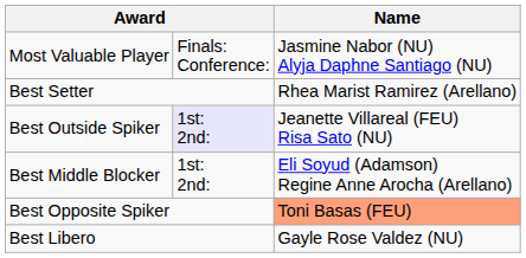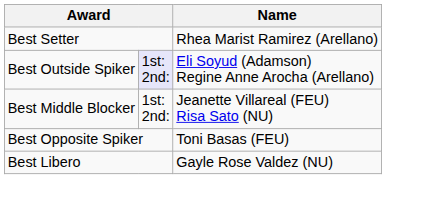- row: Most Valuable Player | Finals: Conference: | Jasmine Nabor (NU) Alyja Daphne Santiago (NU)
Best Outside Spiker | Name: Jeanette Villareal (FEU) Risa Sato (NU) -> Eli Soyud (Adamson) Regine Anne Arocha (Arellano)
Best Middle Blocker | Name: Eli Soyud (Adamson) Regine Anne Arocha (Arellano) -> Jeanette Villareal (FEU) Risa Sato (NU)
Best Opposite Spiker | Name: lightsalmon background -> no background
